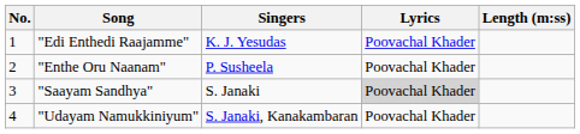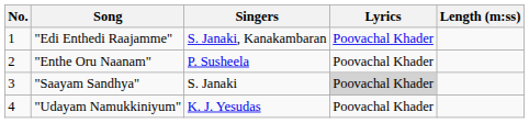"Edi Enthedi Raajamme" | Singers: K. J. Yesudas -> S. Janaki, Kanakambaran
"Udayam Namukkiniyum" | Singers: S. Janaki, Kanakambaran -> K. J. Yesudas
